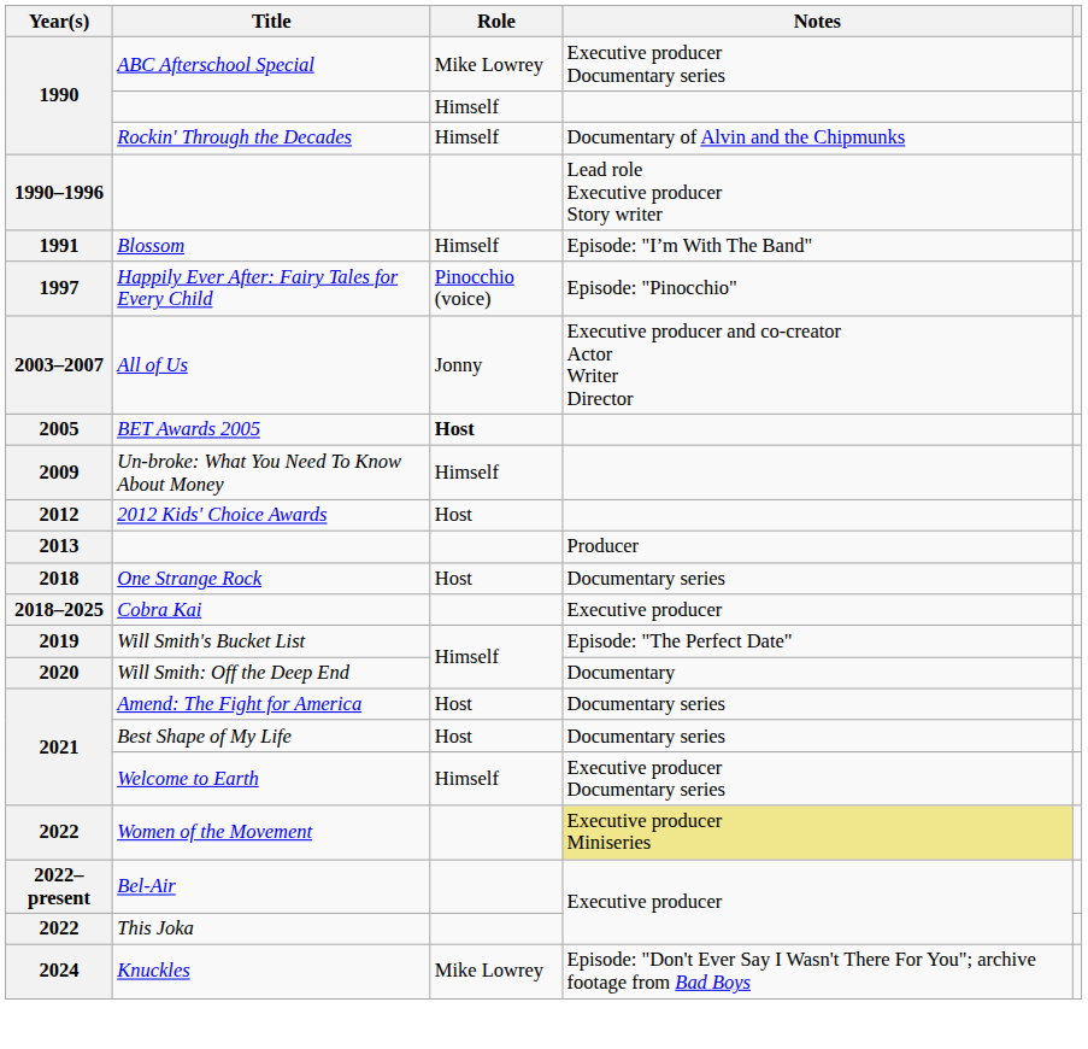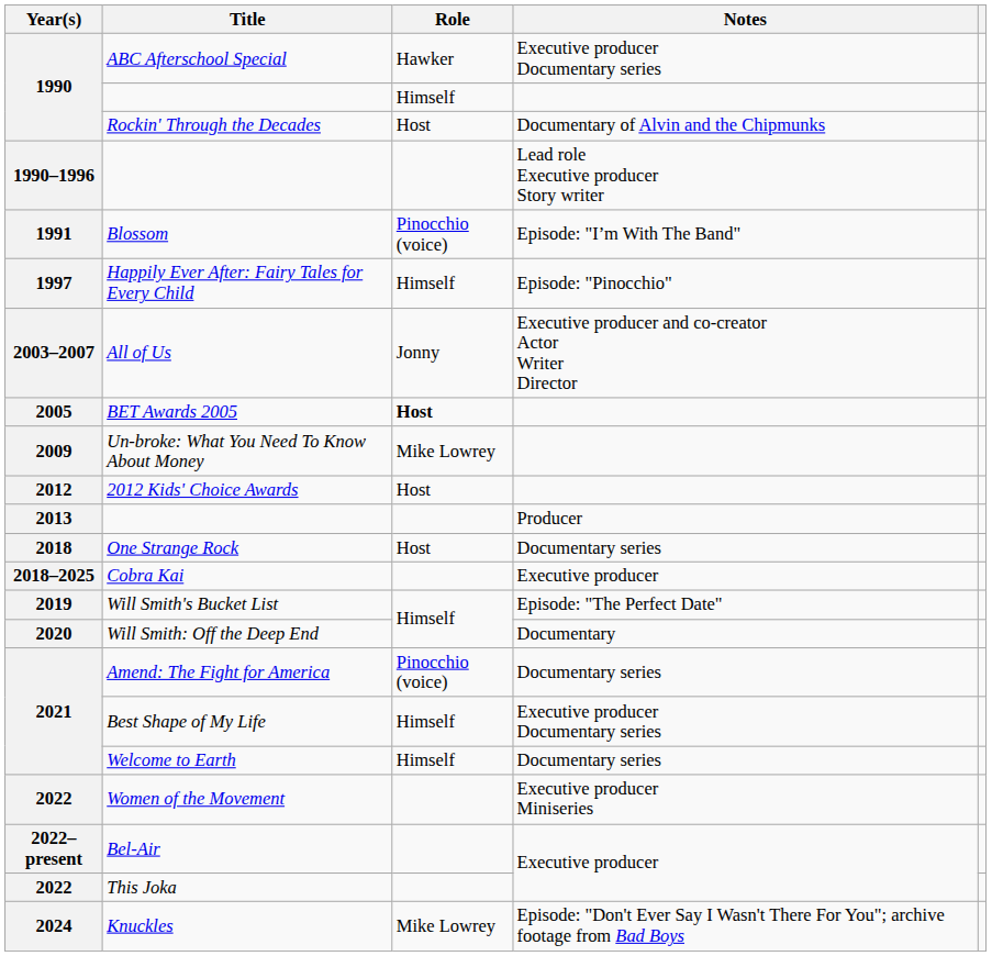ABC Afterschool Special | Role: Mike Lowrey -> Hawker
Rockin' Through the Decades | Role: Himself -> Host
Blossom | Role: Himself -> Pinocchio (voice)
Happily Ever After: Fairy Tales for Every Child | Role: Pinocchio (voice) -> Himself
Un-broke: What You Need To Know About Money | Role: Himself -> Mike Lowrey
Amend: The Fight for America | Role: Host -> Pinocchio (voice)
Best Shape of My Life | Role: Host -> Himself
Best Shape of My Life | Notes: Documentary series -> Executive producer Documentary series
Welcome to Earth | Notes: Executive producer Documentary series -> Documentary series
Women of the Movement | Notes: khaki background -> no background
